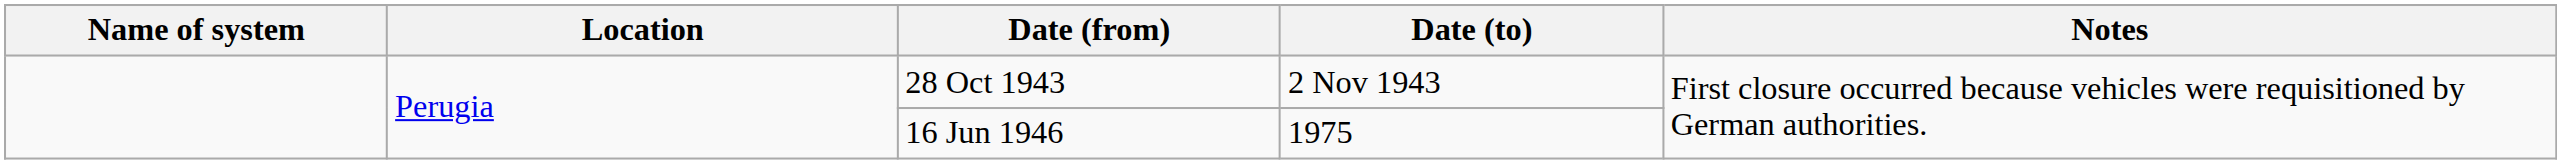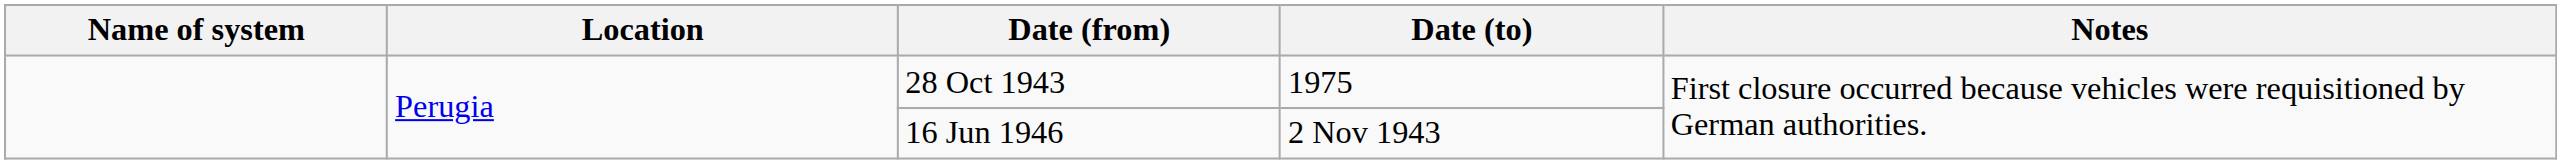28 Oct 1943 | Date (to): 2 Nov 1943 -> 1975
16 Jun 1946 | Date (to): 1975 -> 2 Nov 1943
